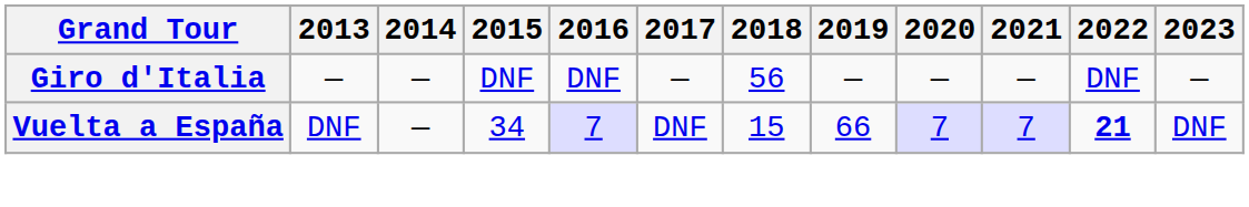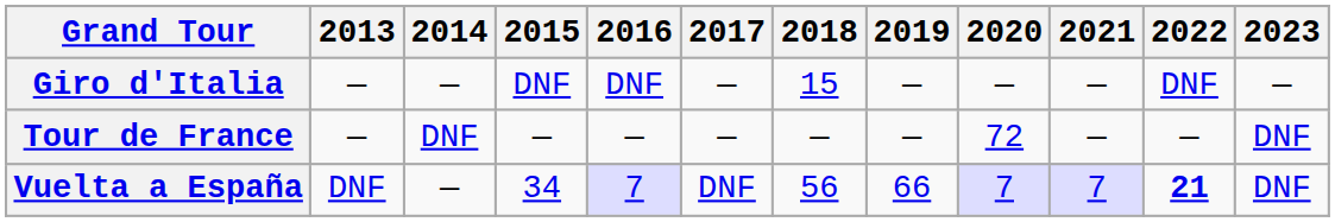Giro d'Italia | 2018: 56 -> 15
+ row: Tour de France | — | DNF | — | — | — | — | — | 72 | — | — | DNF
Vuelta a España | 2018: 15 -> 56
